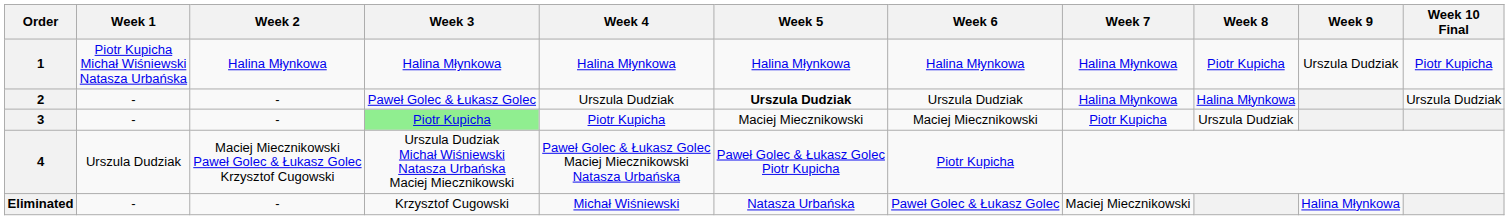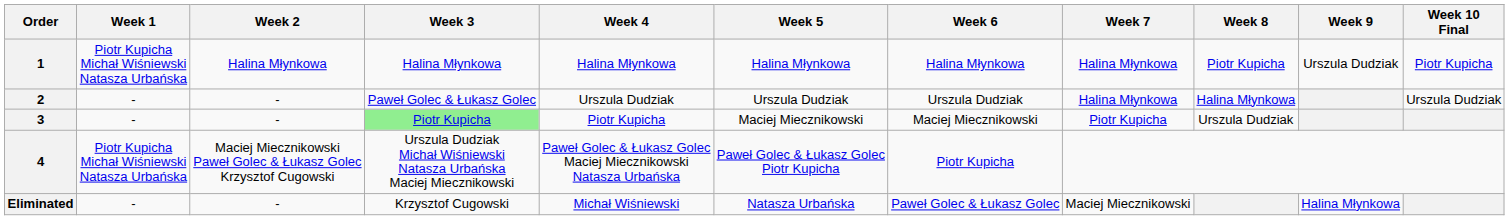2 | Week 5: bold -> normal
4 | Week 1: Urszula Dudziak -> Piotr Kupicha Michał Wiśniewski Natasza Urbańska
